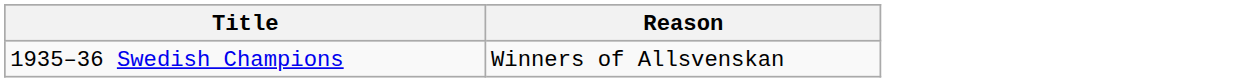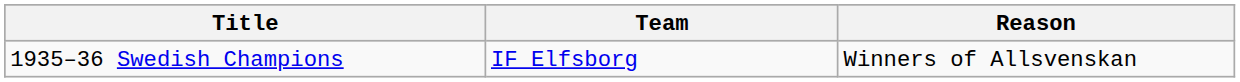+ column: Team | IF Elfsborg
